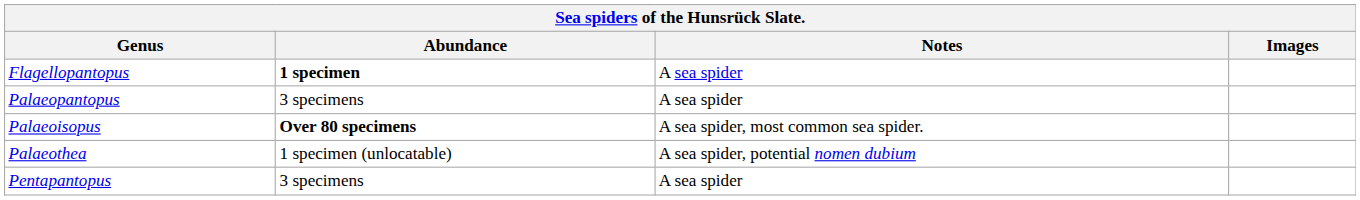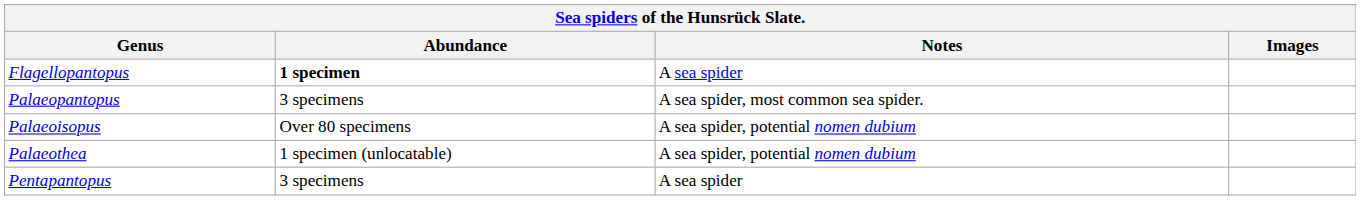Palaeopantopus | Notes: A sea spider -> A sea spider, most common sea spider.
Palaeoisopus | Abundance: bold -> normal
Palaeoisopus | Notes: A sea spider, most common sea spider. -> A sea spider, potential nomen dubium
